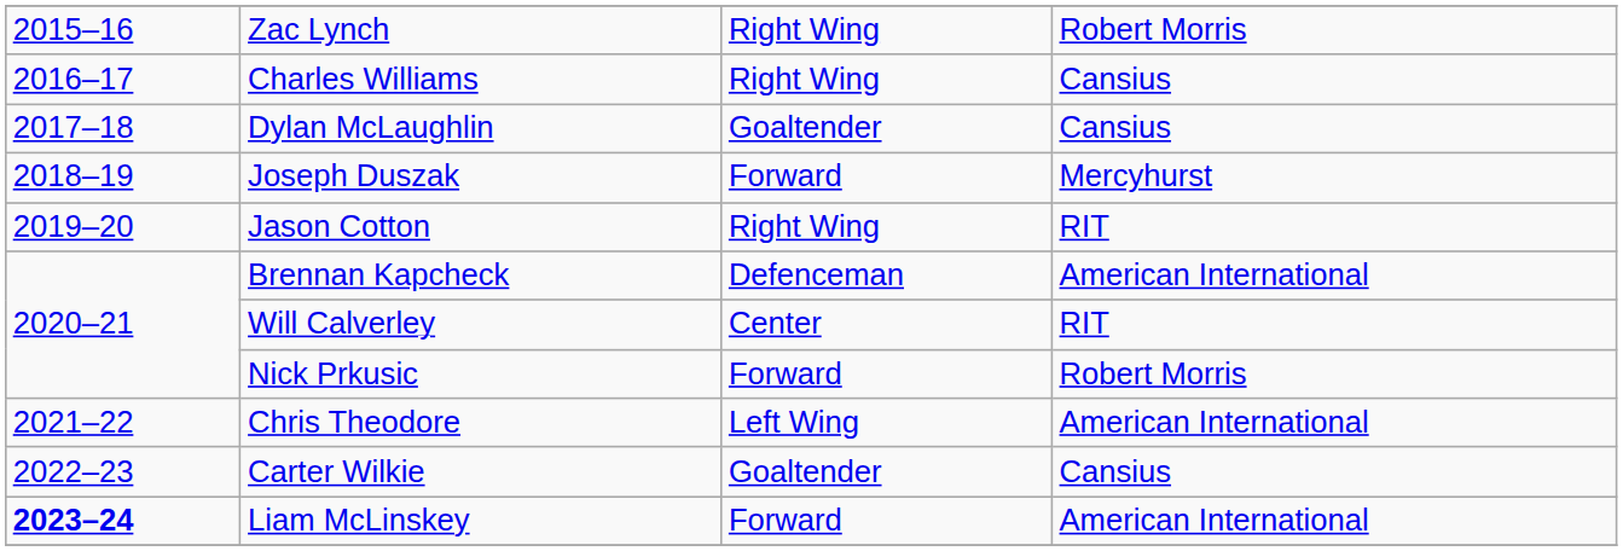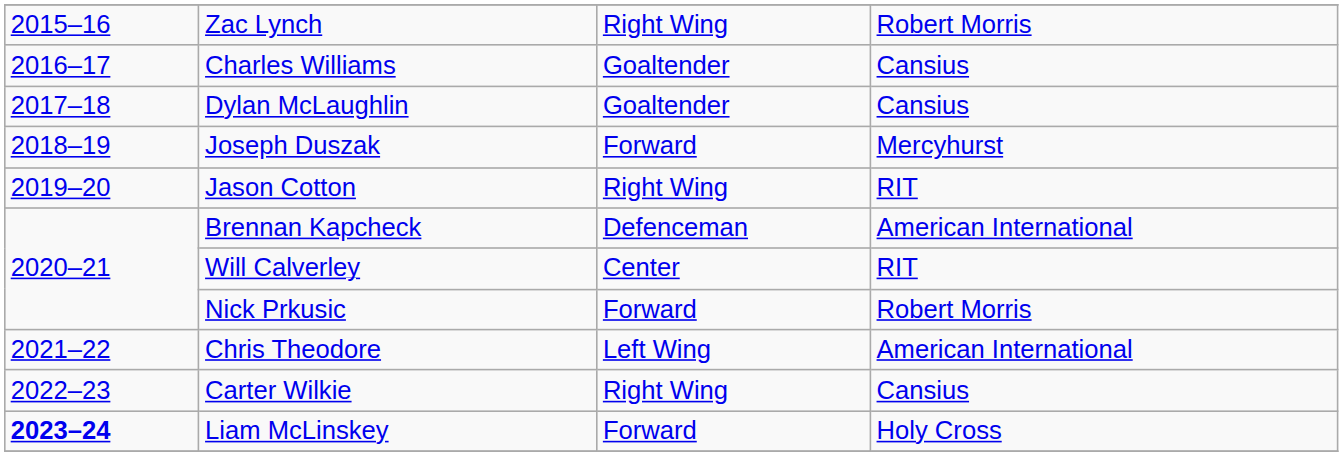Charles Williams | column 3: Right Wing -> Goaltender
Carter Wilkie | column 3: Goaltender -> Right Wing
Liam McLinskey | column 4: American International -> Holy Cross
